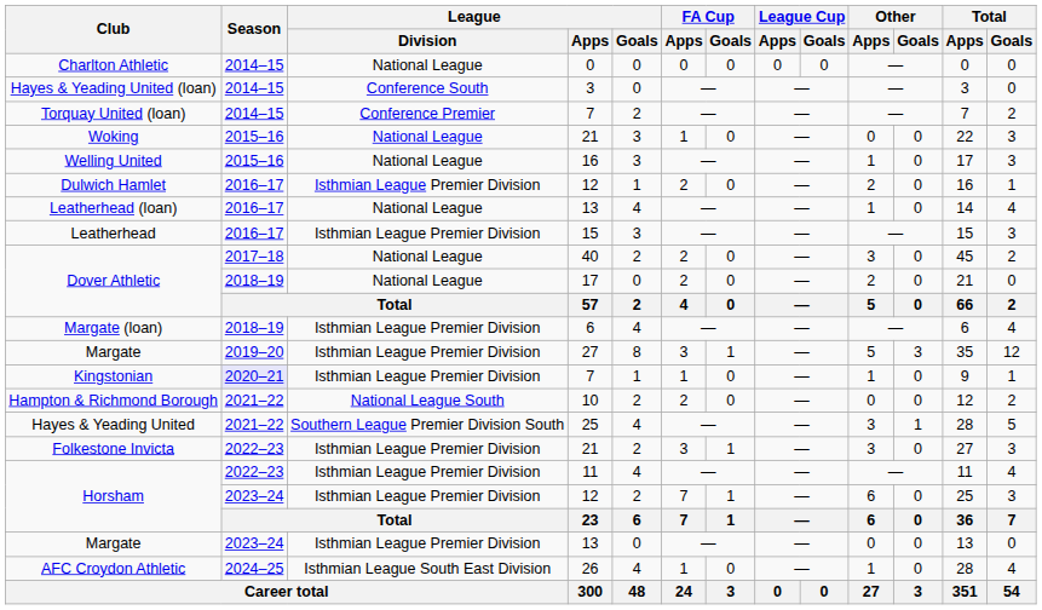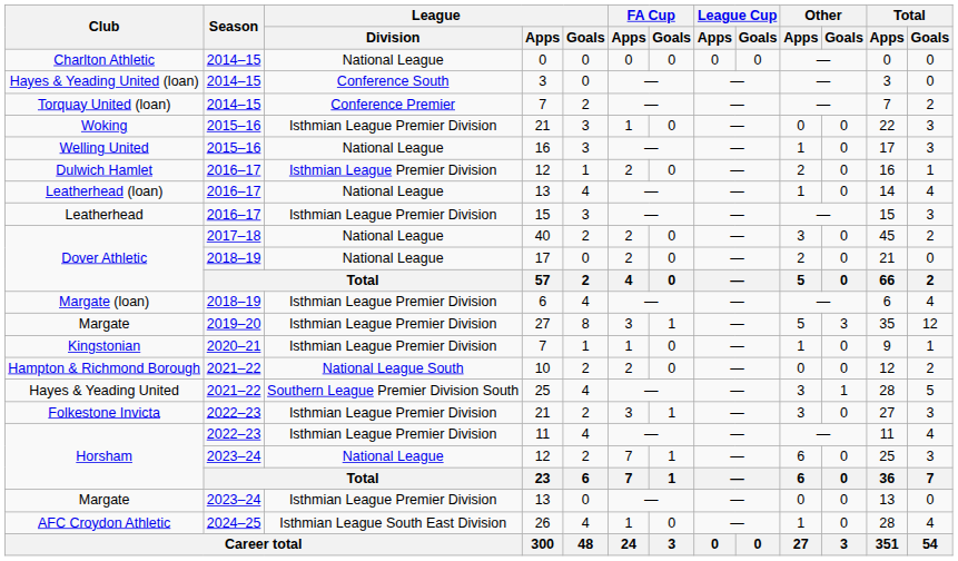Woking | League / Division: National League -> Isthmian League Premier Division
Kingstonian | Season: lavender background -> no background
Horsham / 12 | League / Division: Isthmian League Premier Division -> National League
